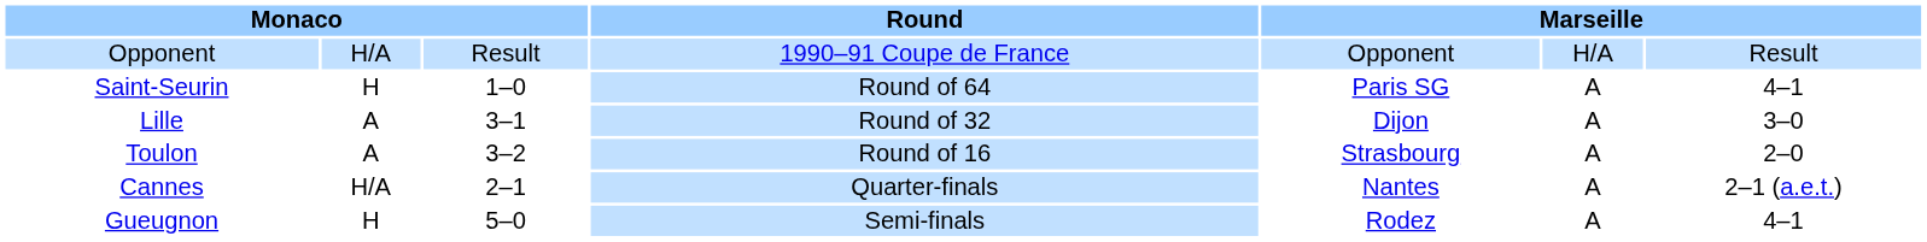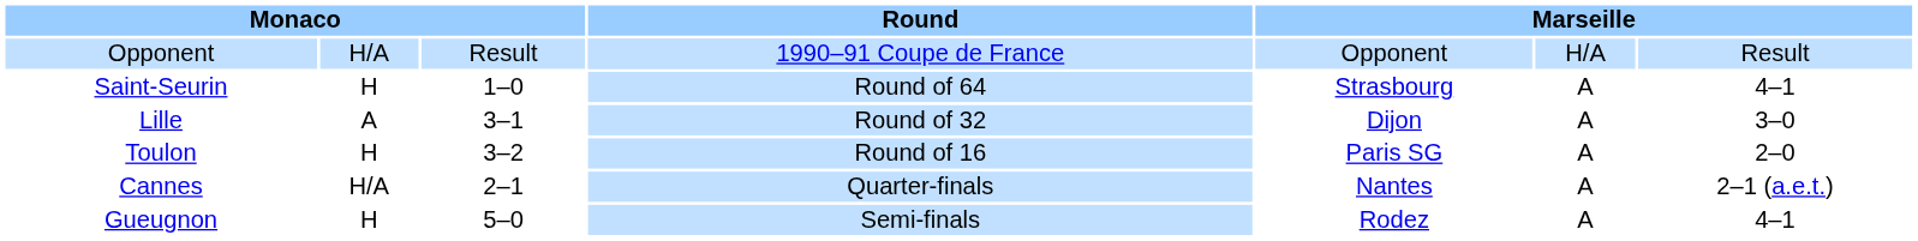Saint-Seurin | column 5: Paris SG -> Strasbourg
Toulon | column 2: A -> H
Toulon | column 5: Strasbourg -> Paris SG
